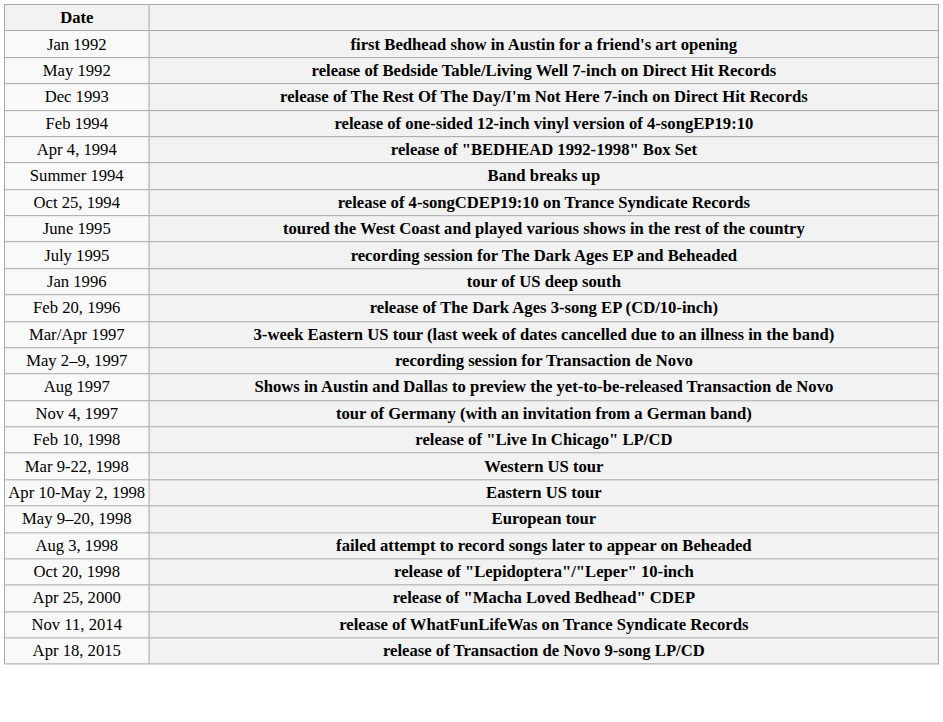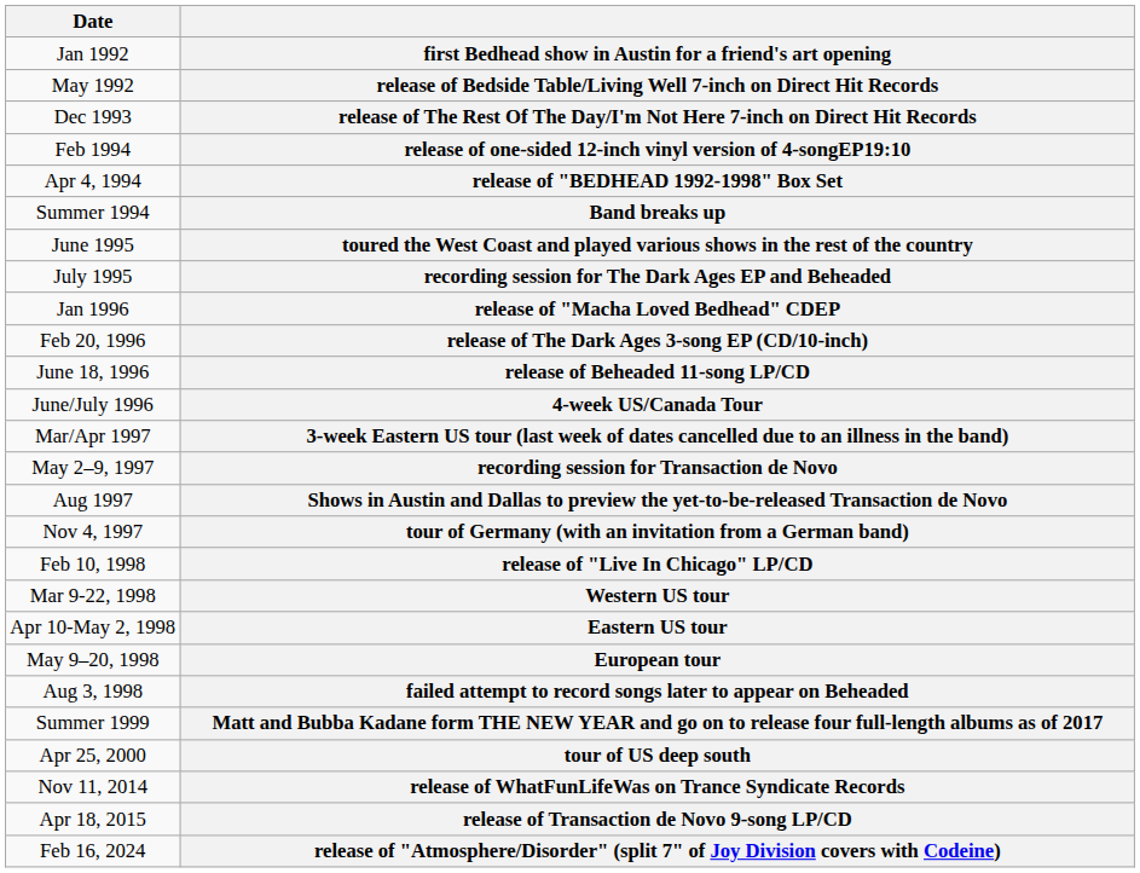- row: Oct 25, 1994 | release of 4-songCDEP19:10 on Trance Syndicate Records
Jan 1996 | column 2: tour of US deep south -> release of "Macha Loved Bedhead" CDEP
+ row: June 18, 1996 | release of Beheaded 11-song LP/CD
+ row: June/July 1996 | 4-week US/Canada Tour
- row: Oct 20, 1998 | release of "Lepidoptera"/"Leper" 10-inch
+ row: Summer 1999 | Matt and Bubba Kadane form THE NEW YEAR and go on to release four full-length albums as of 2017
Apr 25, 2000 | column 2: release of "Macha Loved Bedhead" CDEP -> tour of US deep south
+ row: Feb 16, 2024 | release of "Atmosphere/Disorder" (split 7" of Joy Division covers with Codeine)
